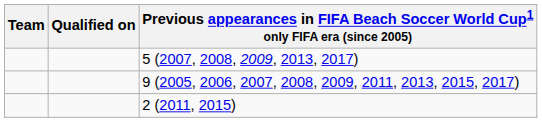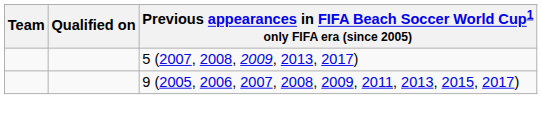- row: 2 (2011, 2015)
